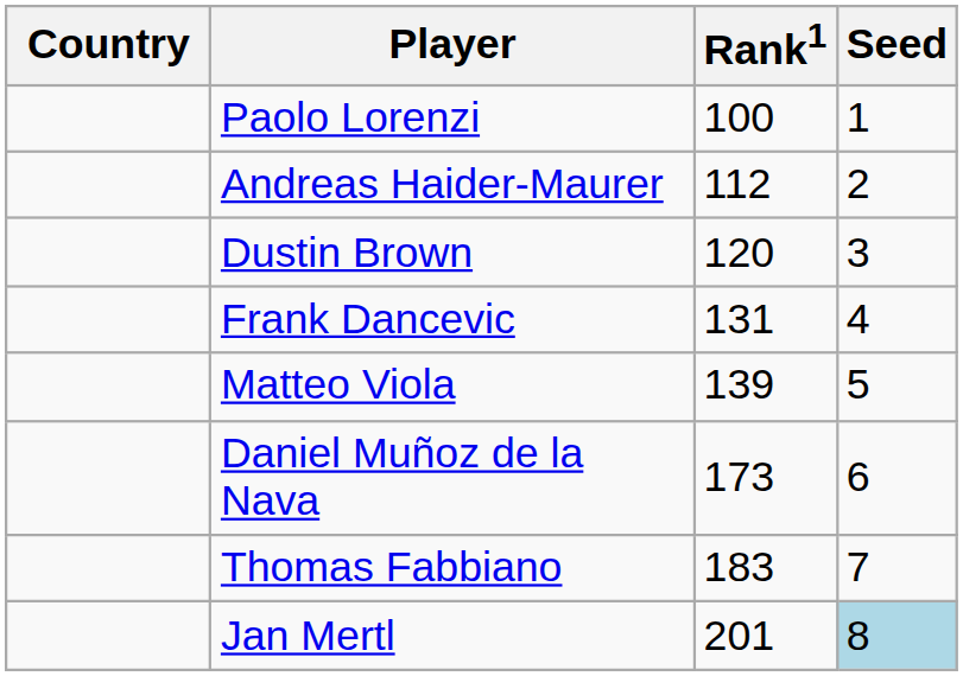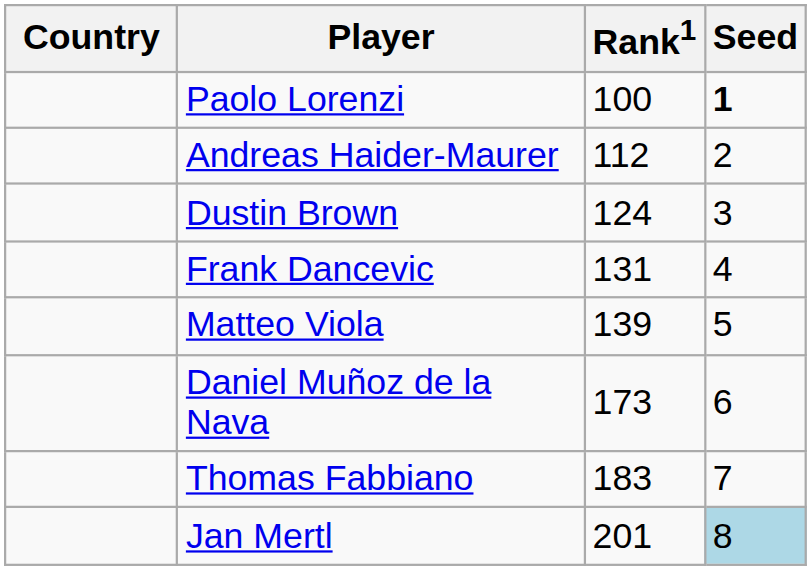Paolo Lorenzi | Seed: normal -> bold
Dustin Brown | Rank1: 120 -> 124
